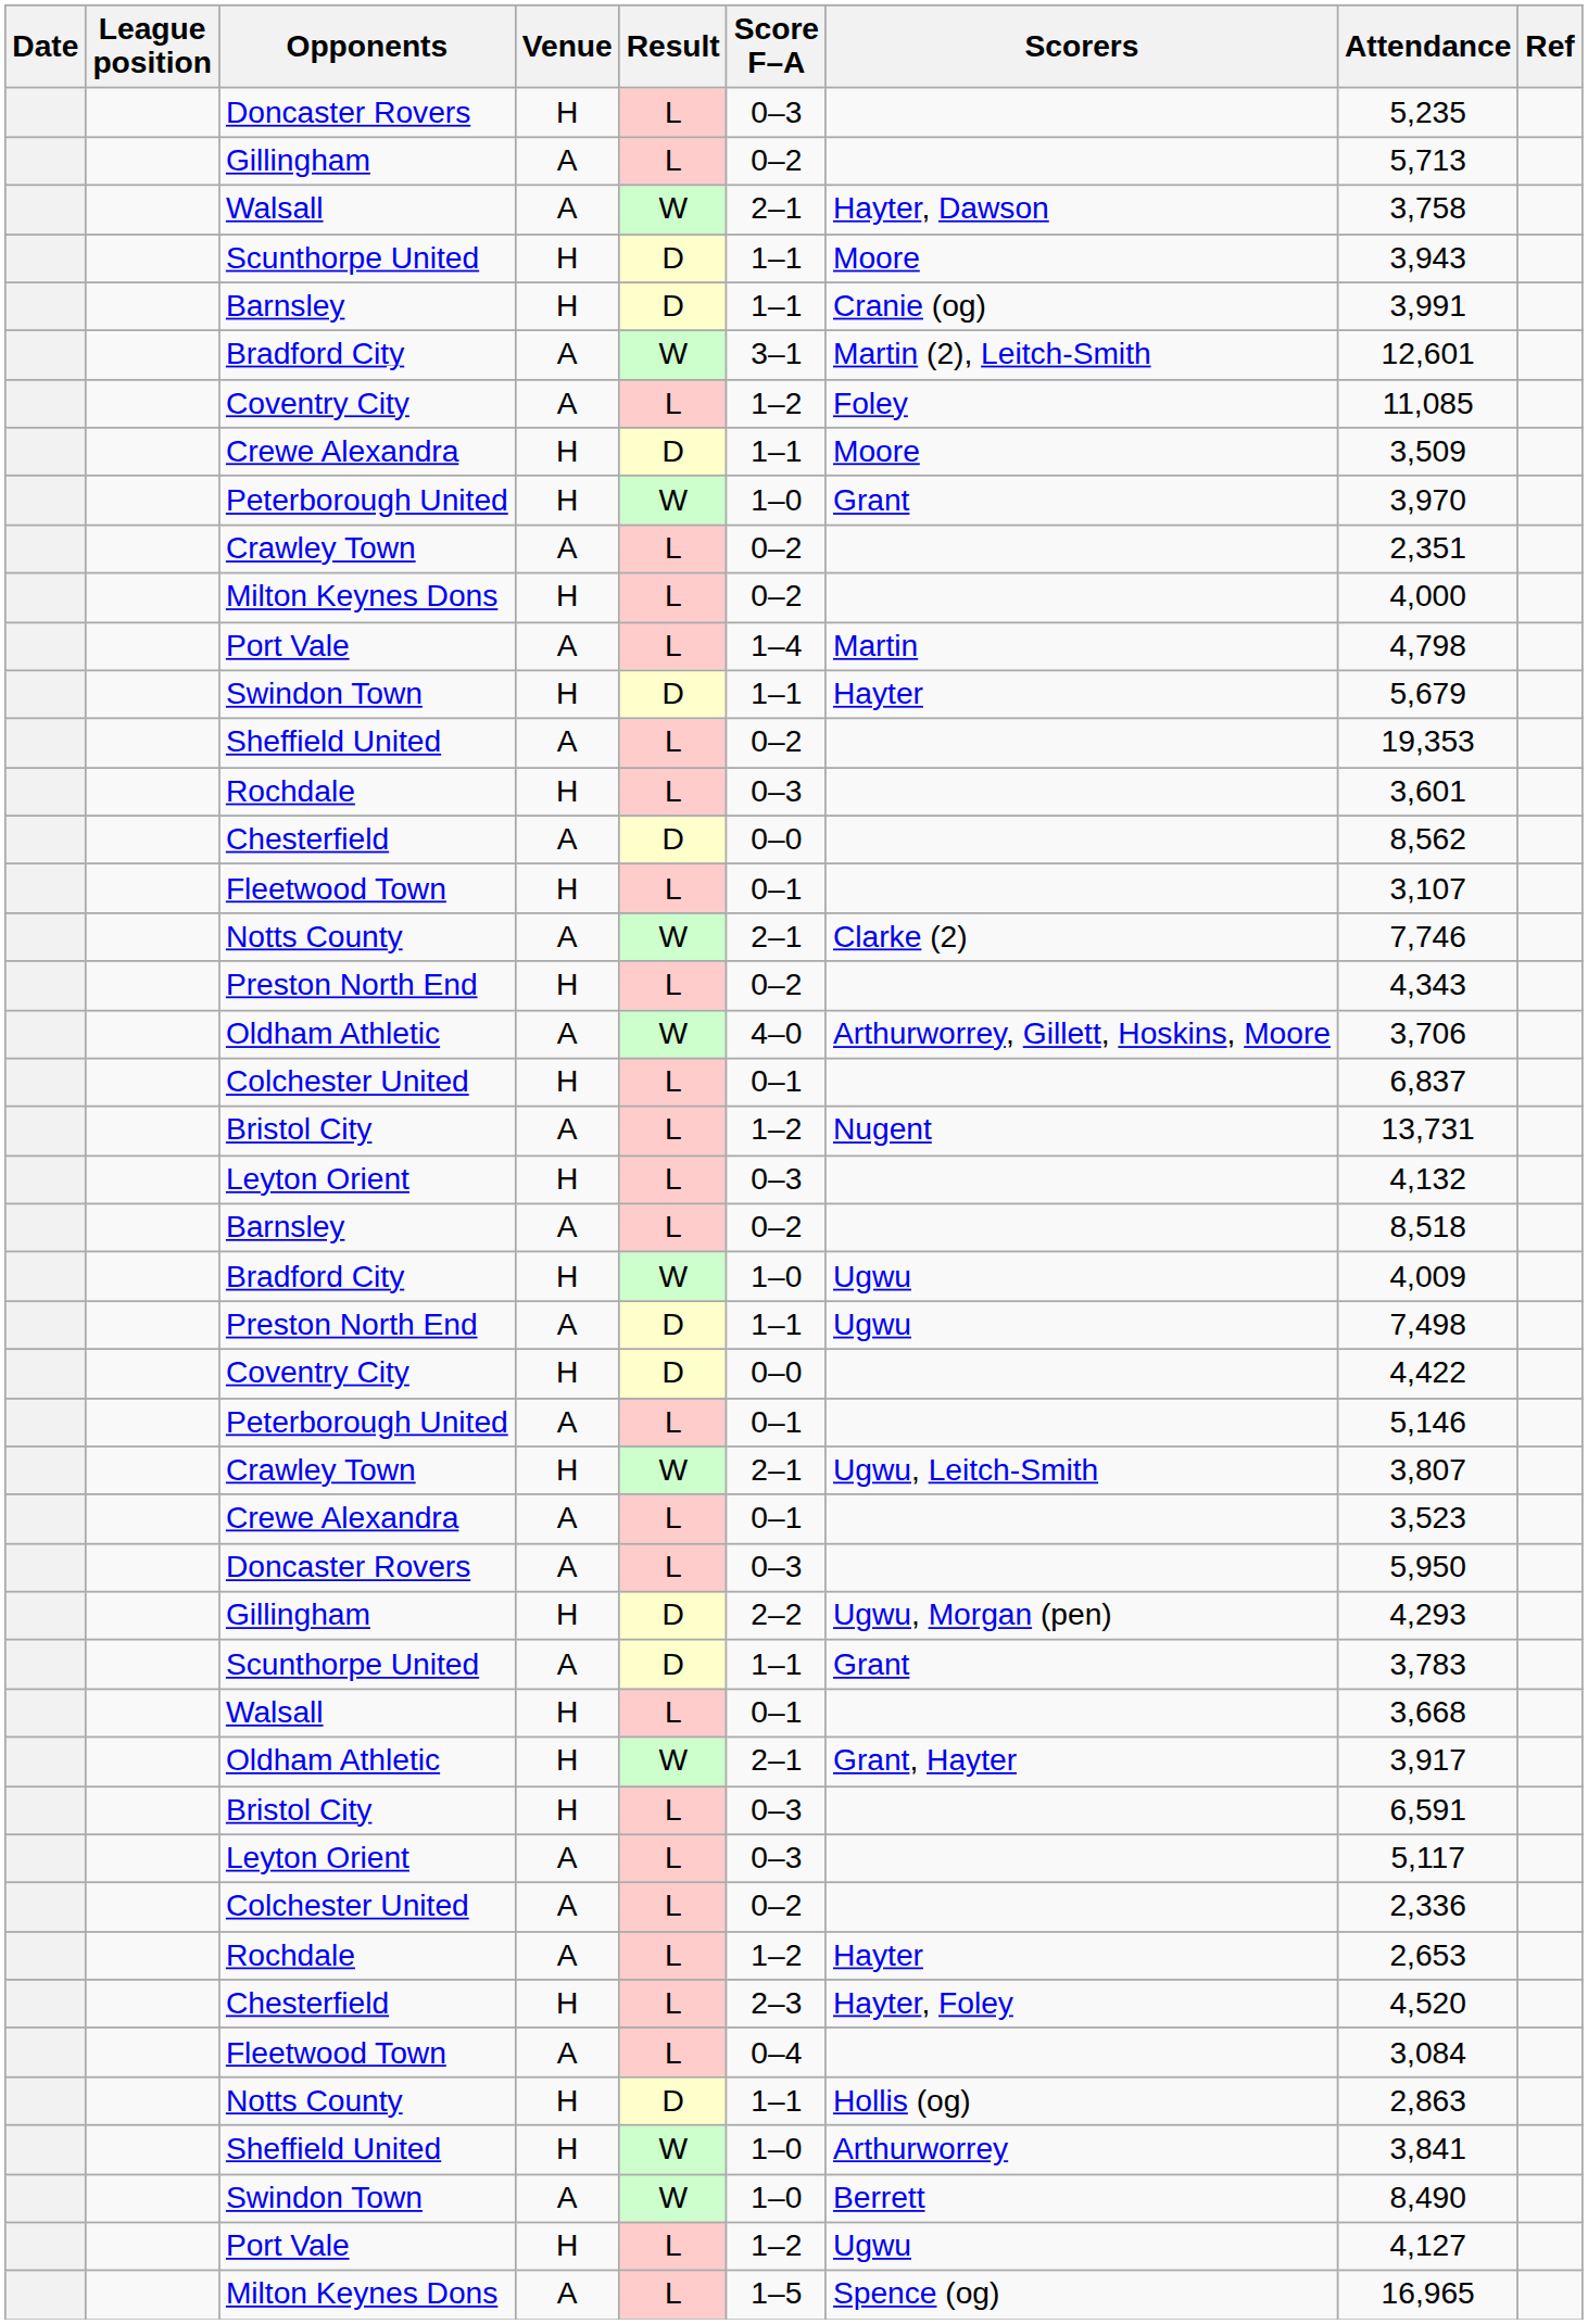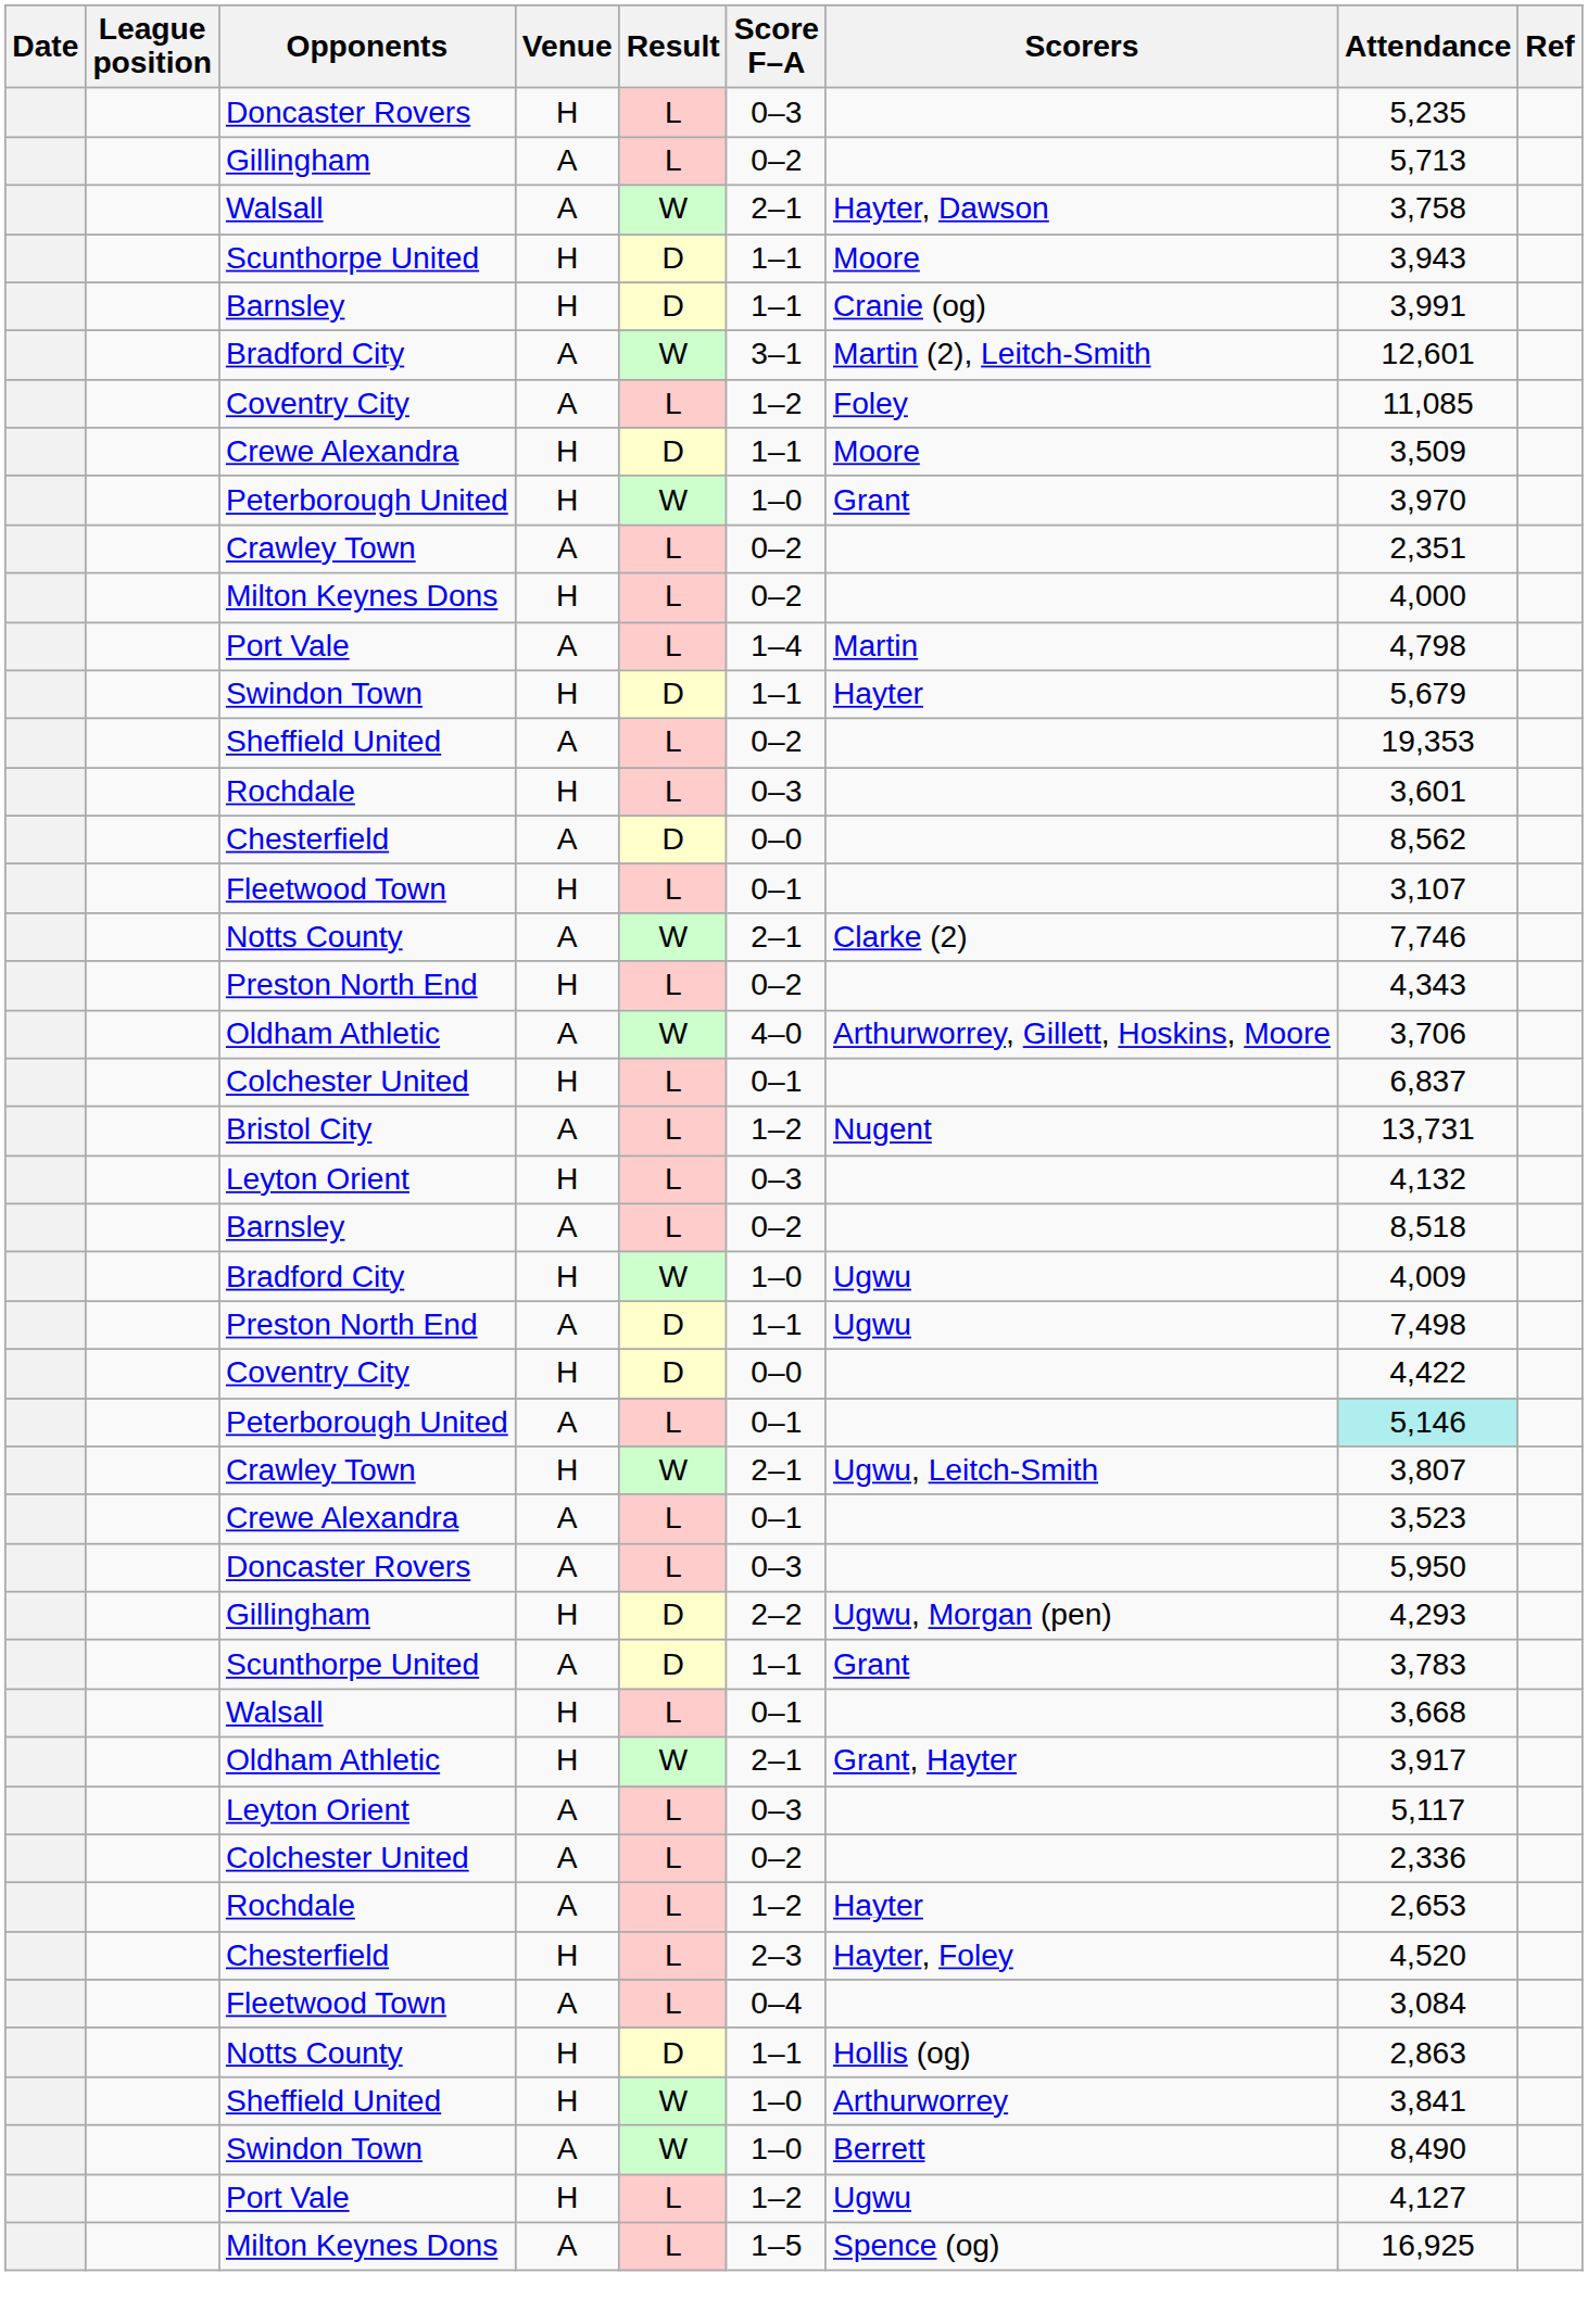Peterborough United / A | Attendance: no background -> paleturquoise background
- row: Bristol City | H | L | 0–3 | 6,591
Milton Keynes Dons / A | Attendance: 16,965 -> 16,925
